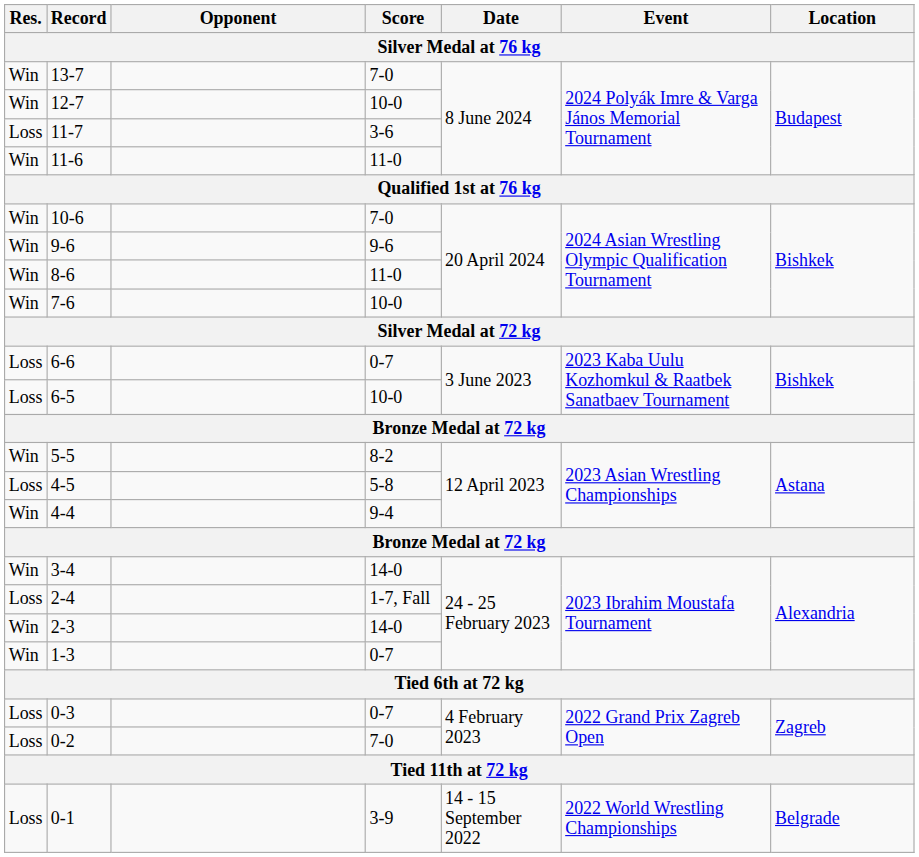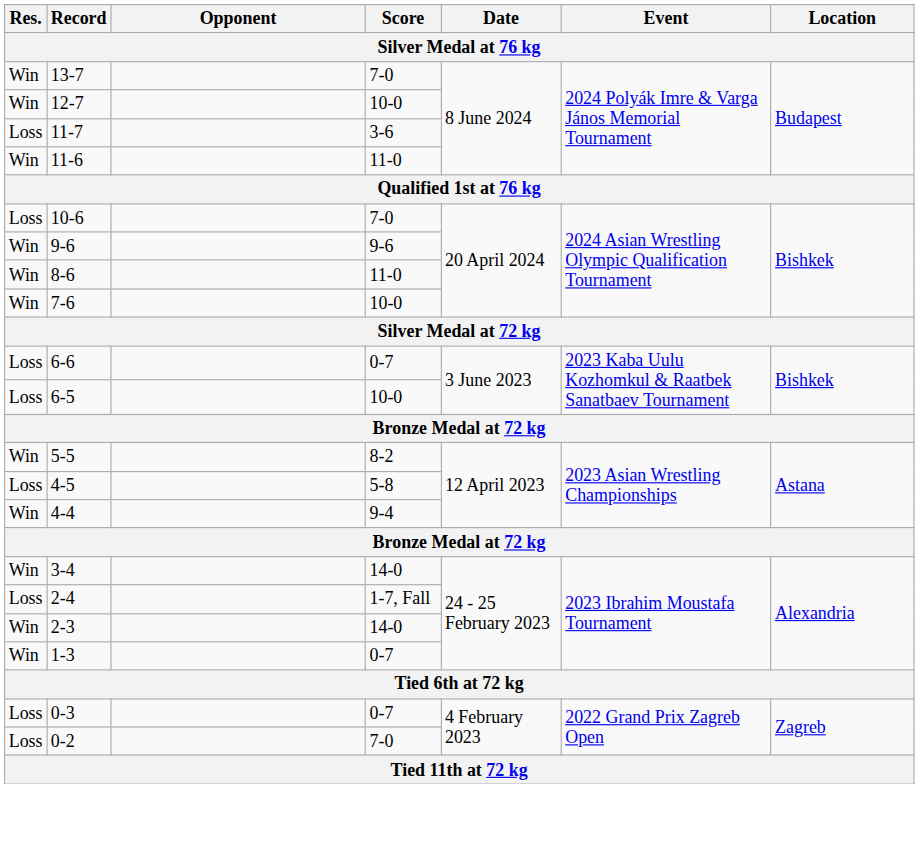10-6 | Res.: Win -> Loss
- row: Loss | 0-1 | 3-9 | 14 - 15 September 2022 | 2022 World Wrestling Championships | Belgrade
